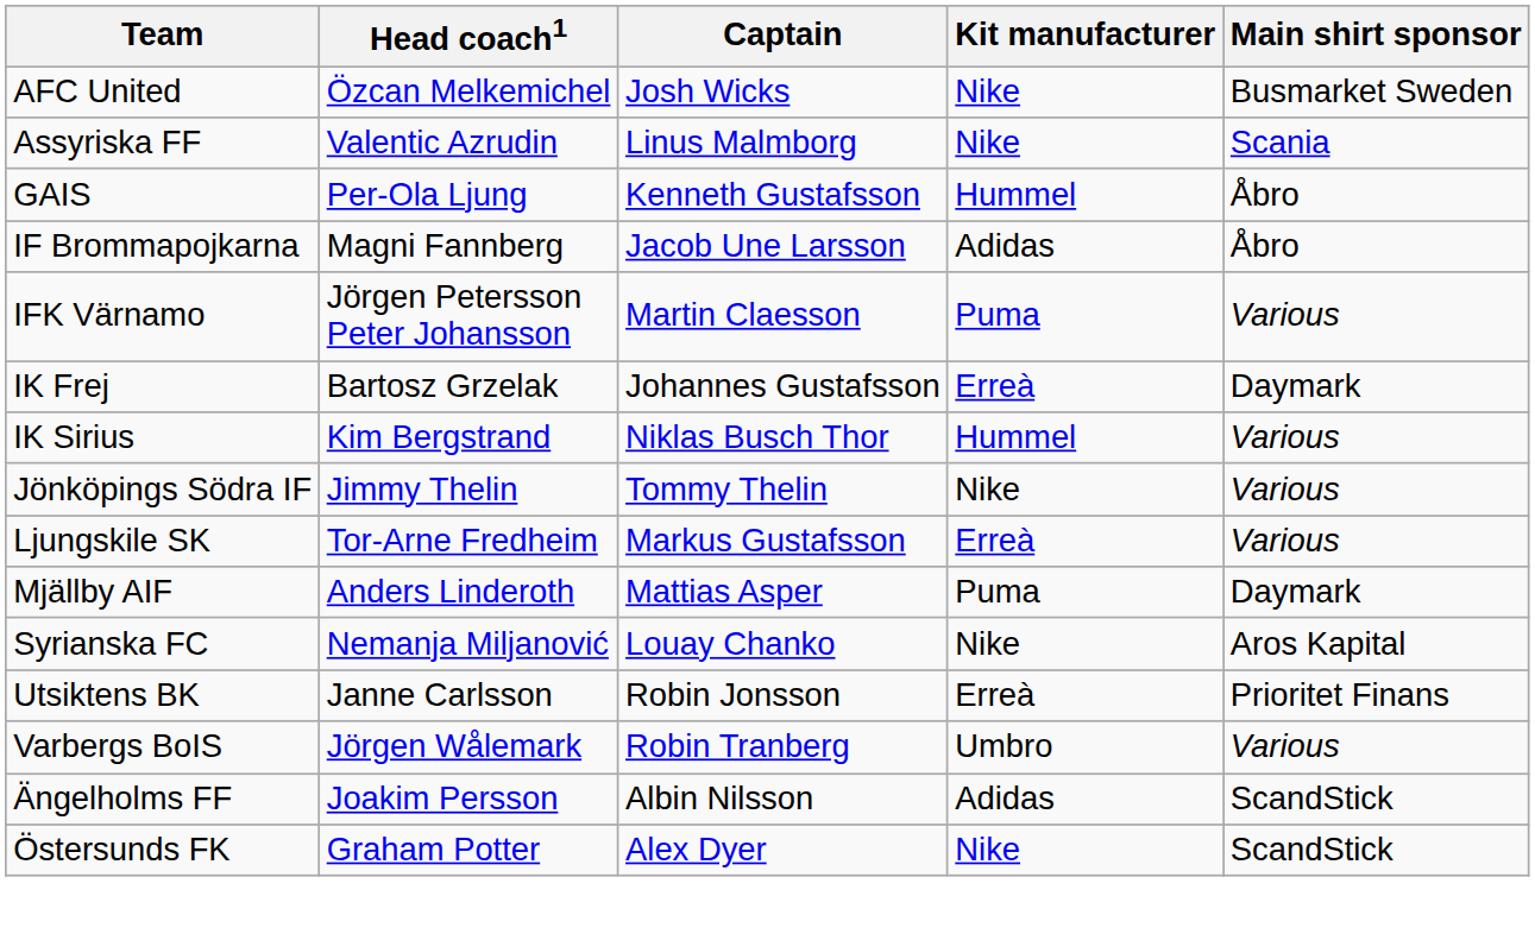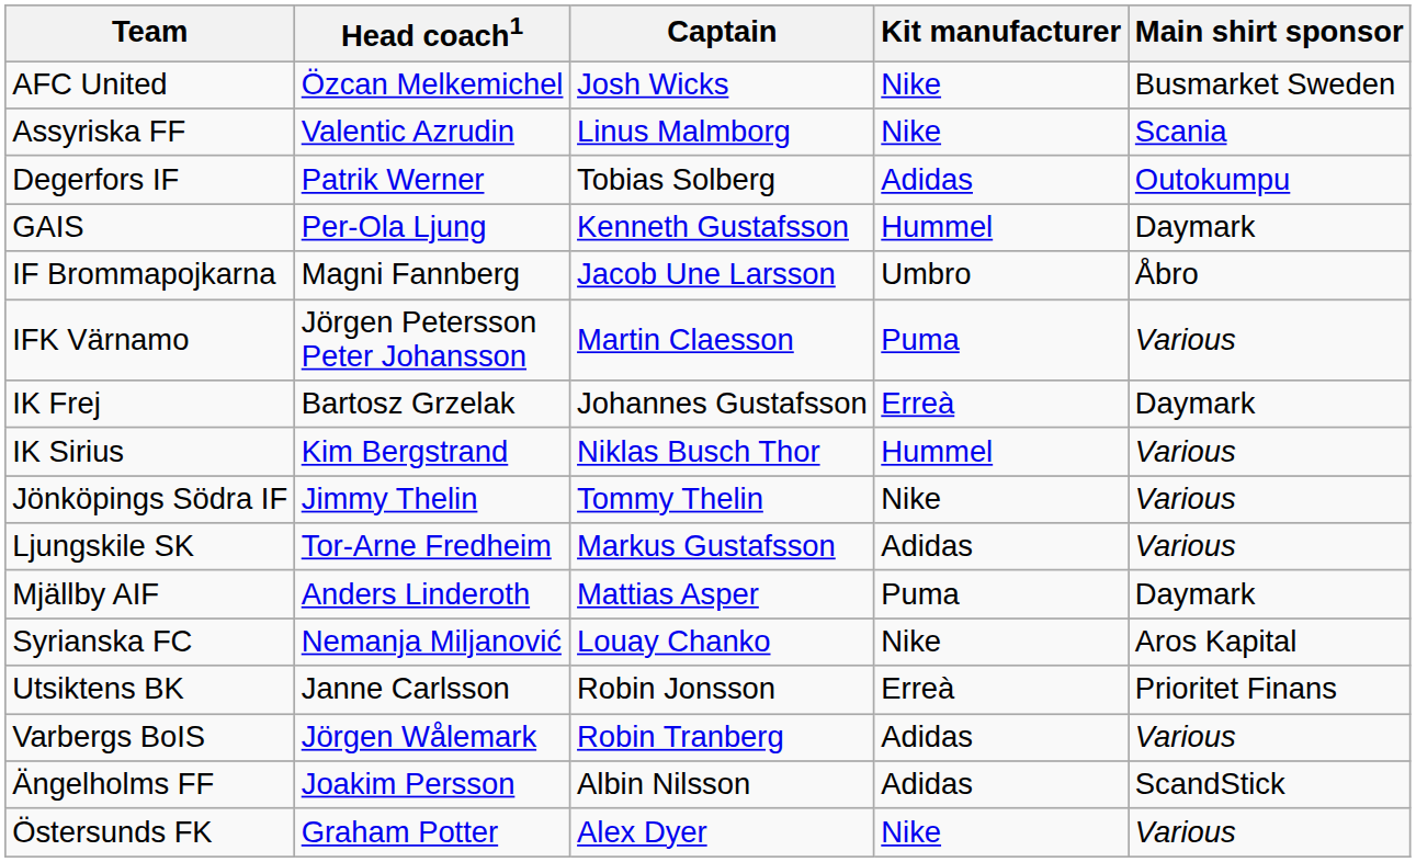+ row: Degerfors IF | Patrik Werner | Tobias Solberg | Adidas | Outokumpu
GAIS | Main shirt sponsor: Åbro -> Daymark
IF Brommapojkarna | Kit manufacturer: Adidas -> Umbro
Ljungskile SK | Kit manufacturer: Erreà -> Adidas
Varbergs BoIS | Kit manufacturer: Umbro -> Adidas
Östersunds FK | Main shirt sponsor: ScandStick -> Various
